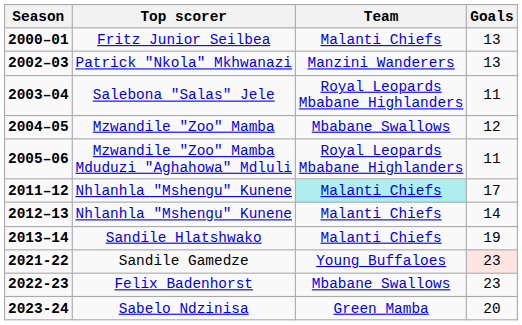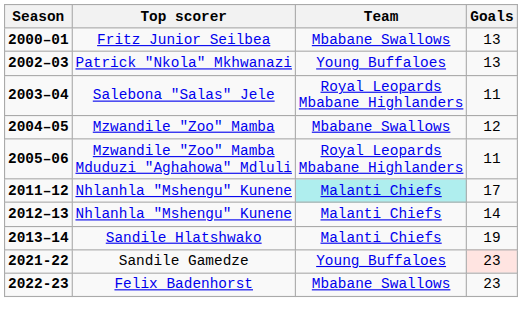Fritz Junior Seilbea | Team: Malanti Chiefs -> Mbabane Swallows
Patrick "Nkola" Mkhwanazi | Team: Manzini Wanderers -> Young Buffaloes
- row: 2023-24 | Sabelo Ndzinisa | Green Mamba | 20
